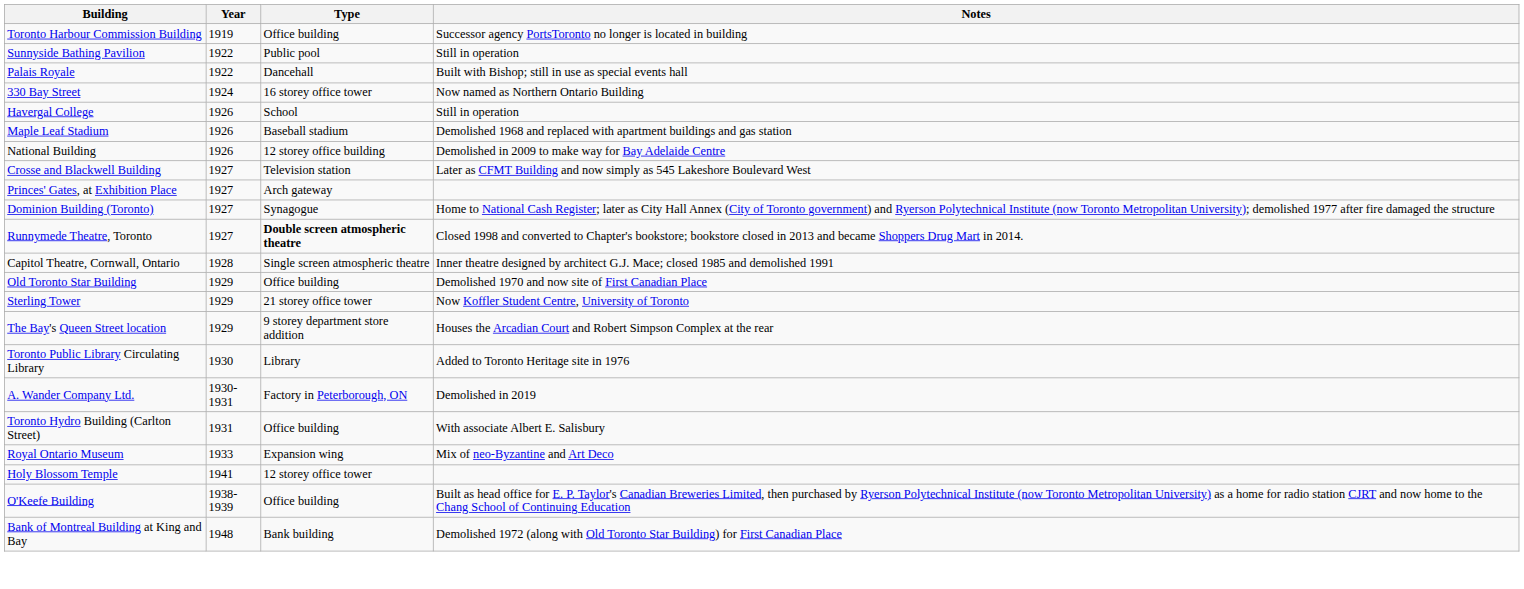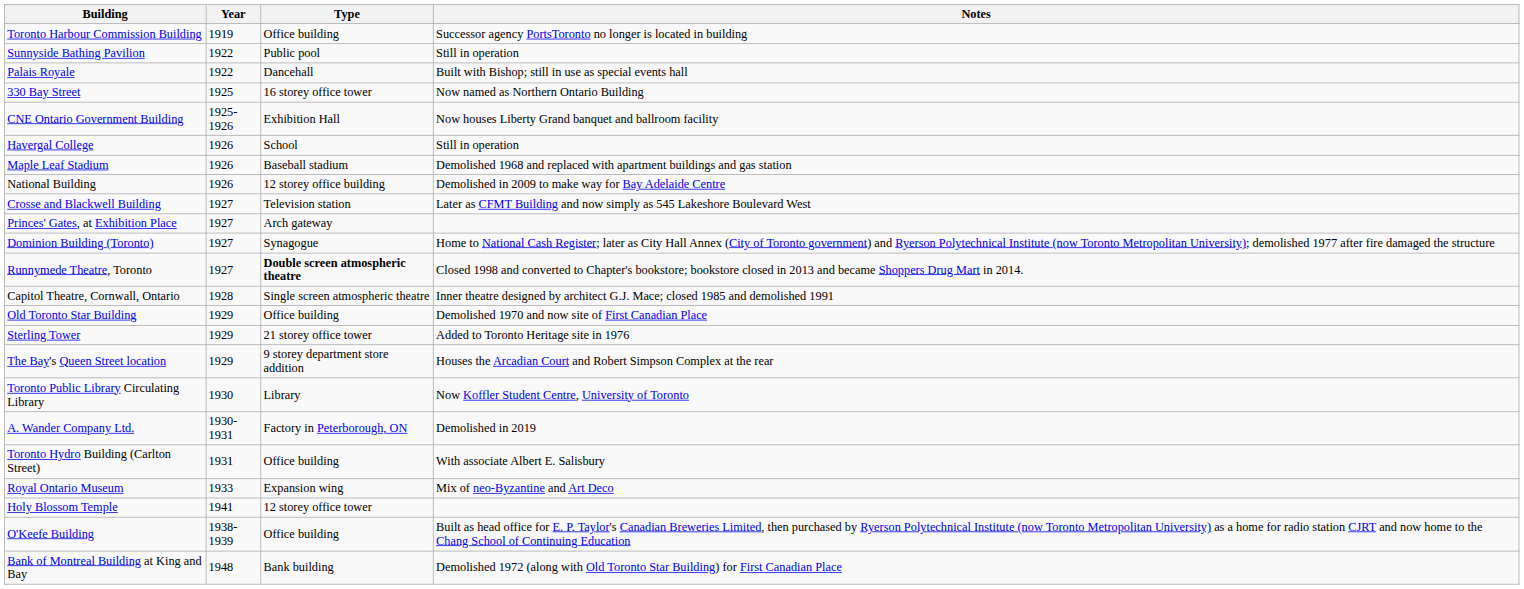330 Bay Street | Year: 1924 -> 1925
+ row: CNE Ontario Government Building | 1925-1926 | Exhibition Hall | Now houses Liberty Grand banquet and ballroom facility
Sterling Tower | Notes: Now Koffler Student Centre, University of Toronto -> Added to Toronto Heritage site in 1976
Toronto Public Library Circulating Library | Notes: Added to Toronto Heritage site in 1976 -> Now Koffler Student Centre, University of Toronto
